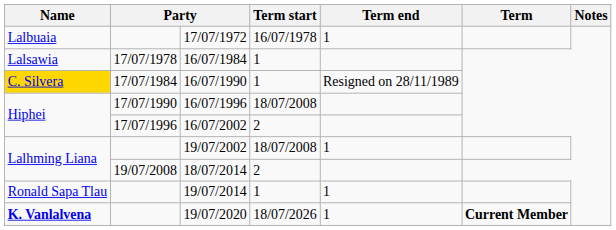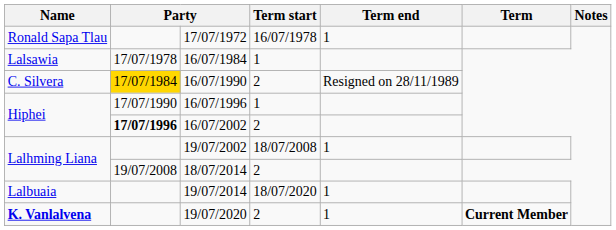17/07/1972 | Name: Lalbuaia -> Ronald Sapa Tlau
16/07/1990 | Name: gold background -> no background
16/07/1990 | column 2: no background -> gold background
16/07/1990 | Term start: 1 -> 2
16/07/1996 | Term start: 18/07/2008 -> 1
16/07/2002 | column 2: normal -> bold
19/07/2014 | Name: Ronald Sapa Tlau -> Lalbuaia
19/07/2014 | Term start: 1 -> 18/07/2020
19/07/2020 | Term start: 18/07/2026 -> 2
